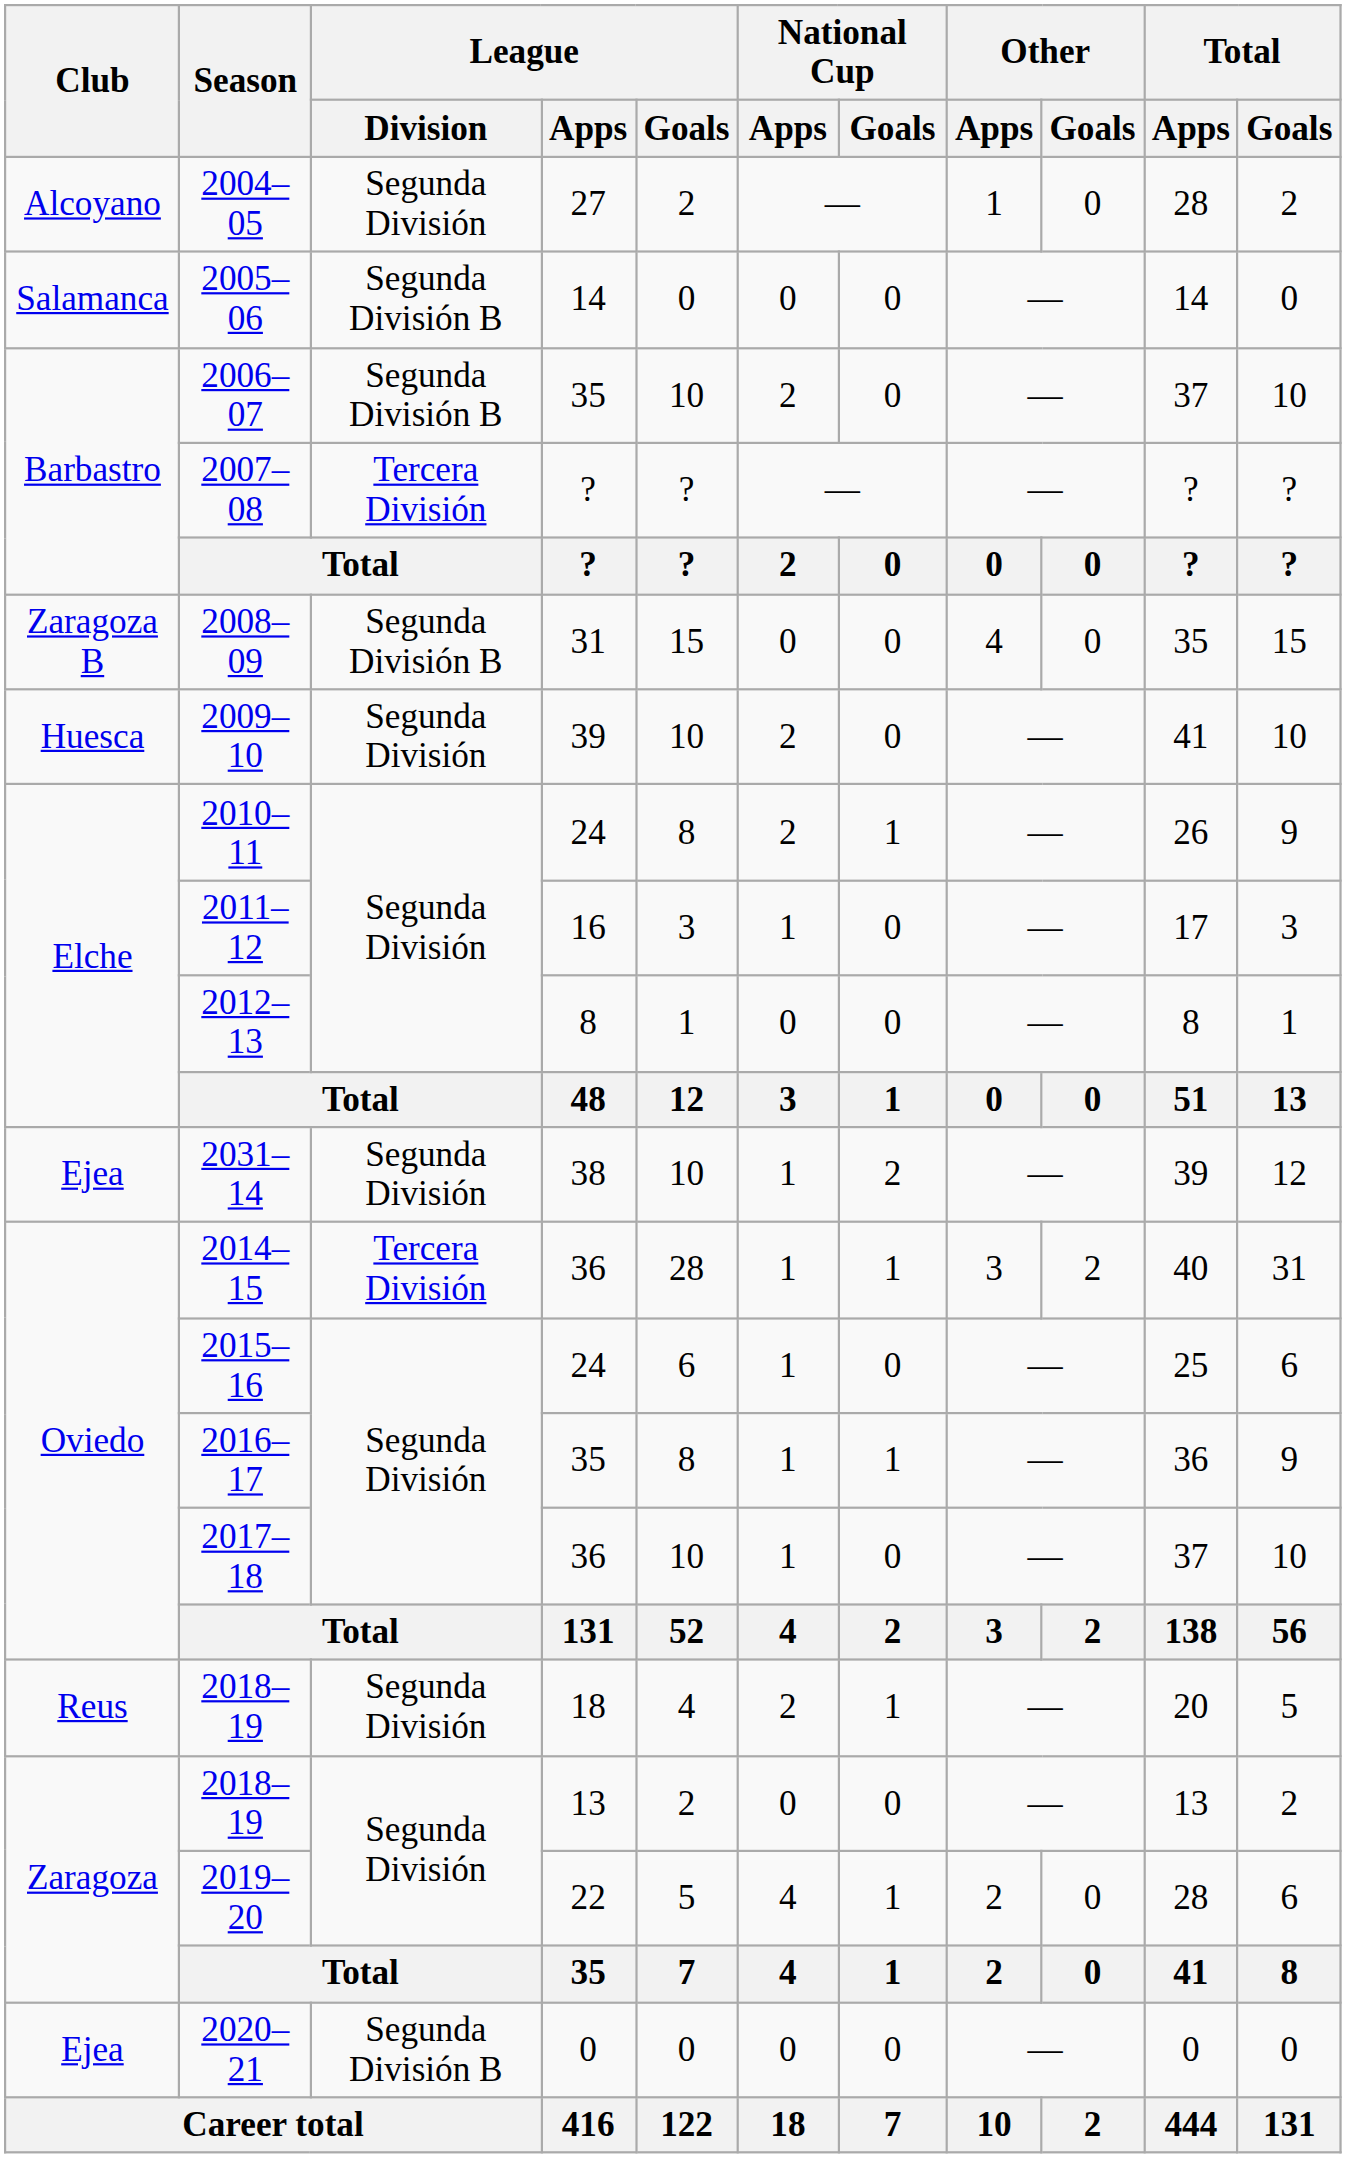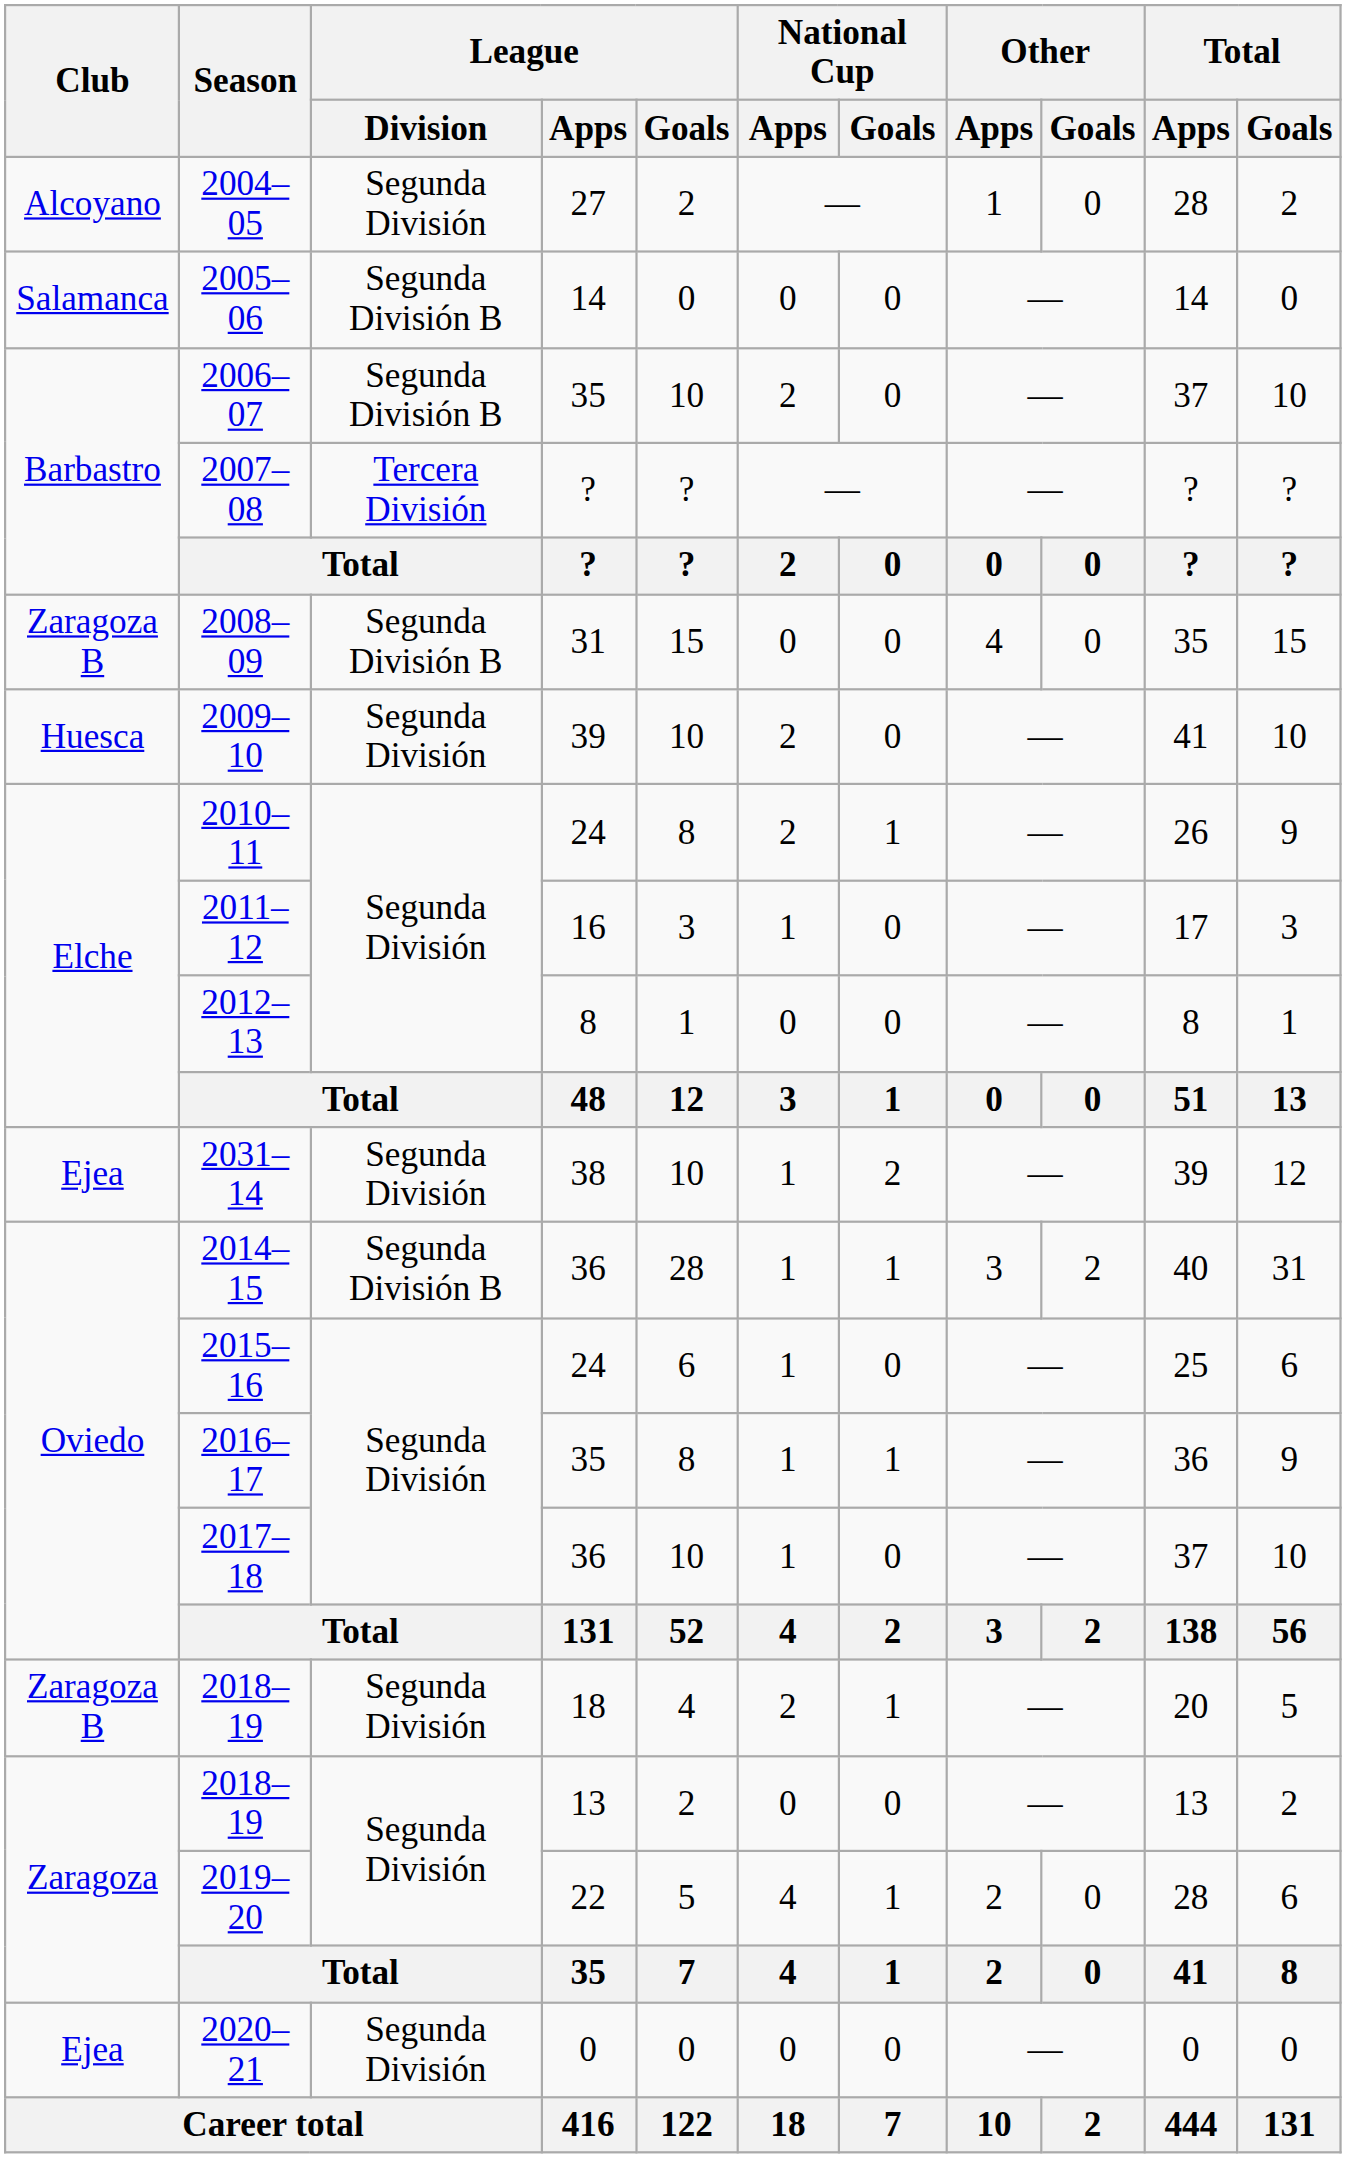2014–15 | League / Division: Tercera División -> Segunda División B
2018–19 / 18 | Club: Reus -> Zaragoza B
2020–21 | League / Division: Segunda División B -> Segunda División
